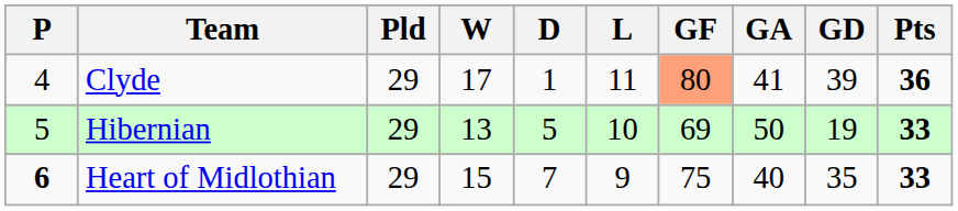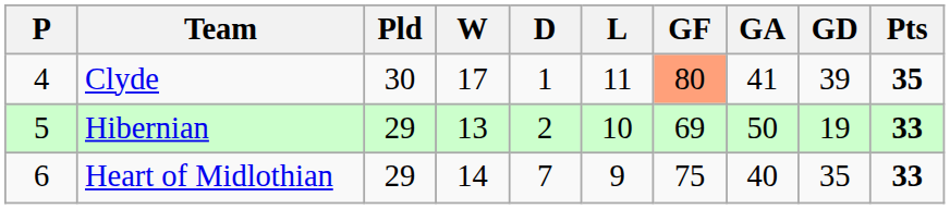Clyde | Pld: 29 -> 30
Clyde | Pts: 36 -> 35
Hibernian | D: 5 -> 2
Heart of Midlothian | P: bold -> normal
Heart of Midlothian | W: 15 -> 14
